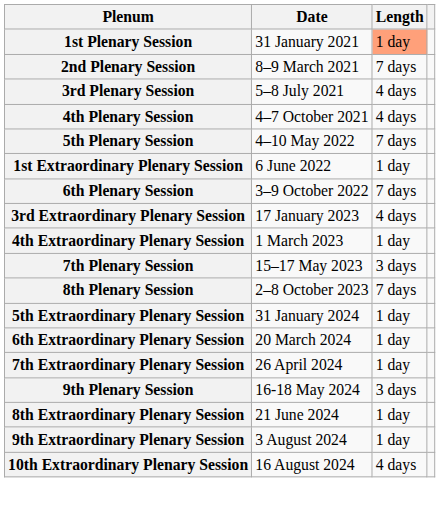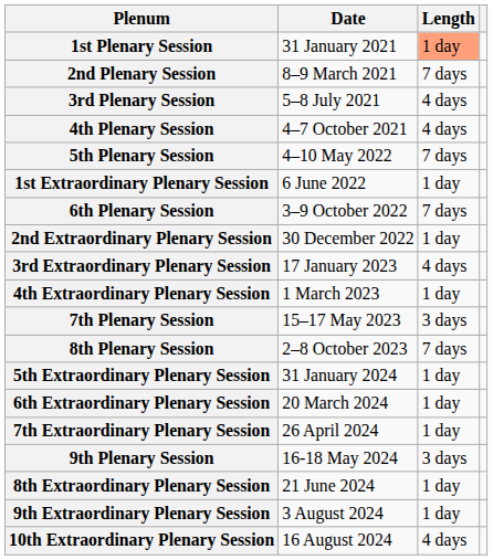+ row: 2nd Extraordinary Plenary Session | 30 December 2022 | 1 day
